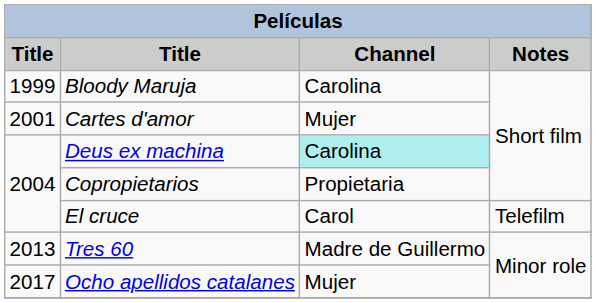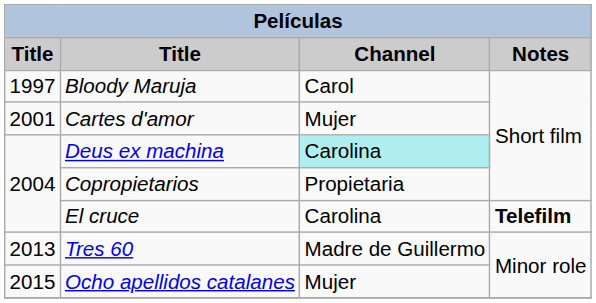Bloody Maruja | column 1: 1999 -> 1997
Bloody Maruja | Channel: Carolina -> Carol
El cruce | Channel: Carol -> Carolina
El cruce | Notes: normal -> bold
Ocho apellidos catalanes | column 1: 2017 -> 2015
